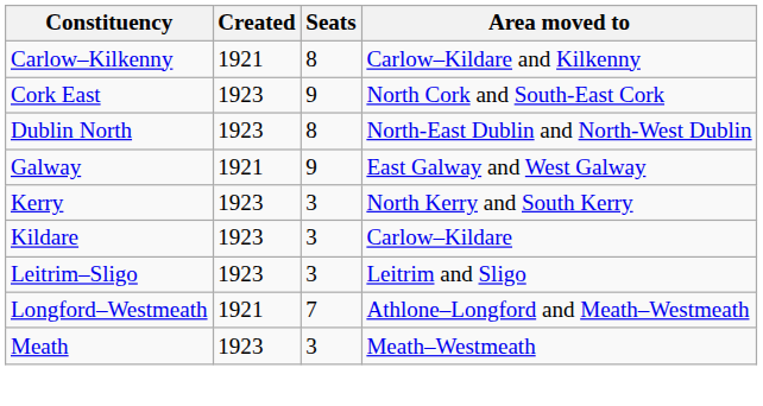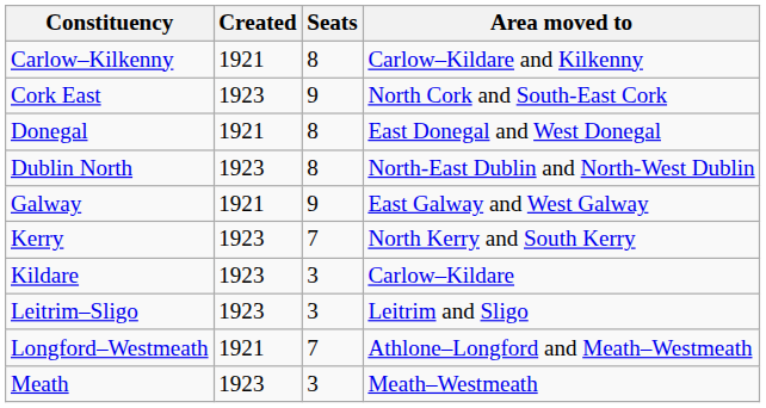+ row: Donegal | 1921 | 8 | East Donegal and West Donegal
Kerry | Seats: 3 -> 7
